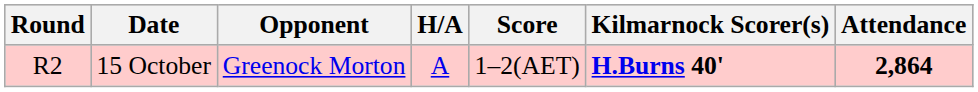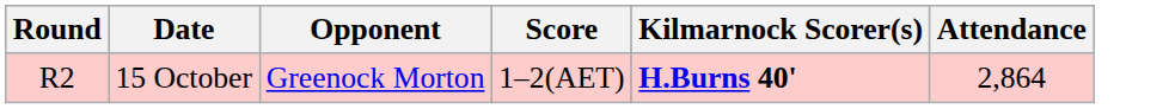- column: H/A | A
15 October | Attendance: bold -> normal
